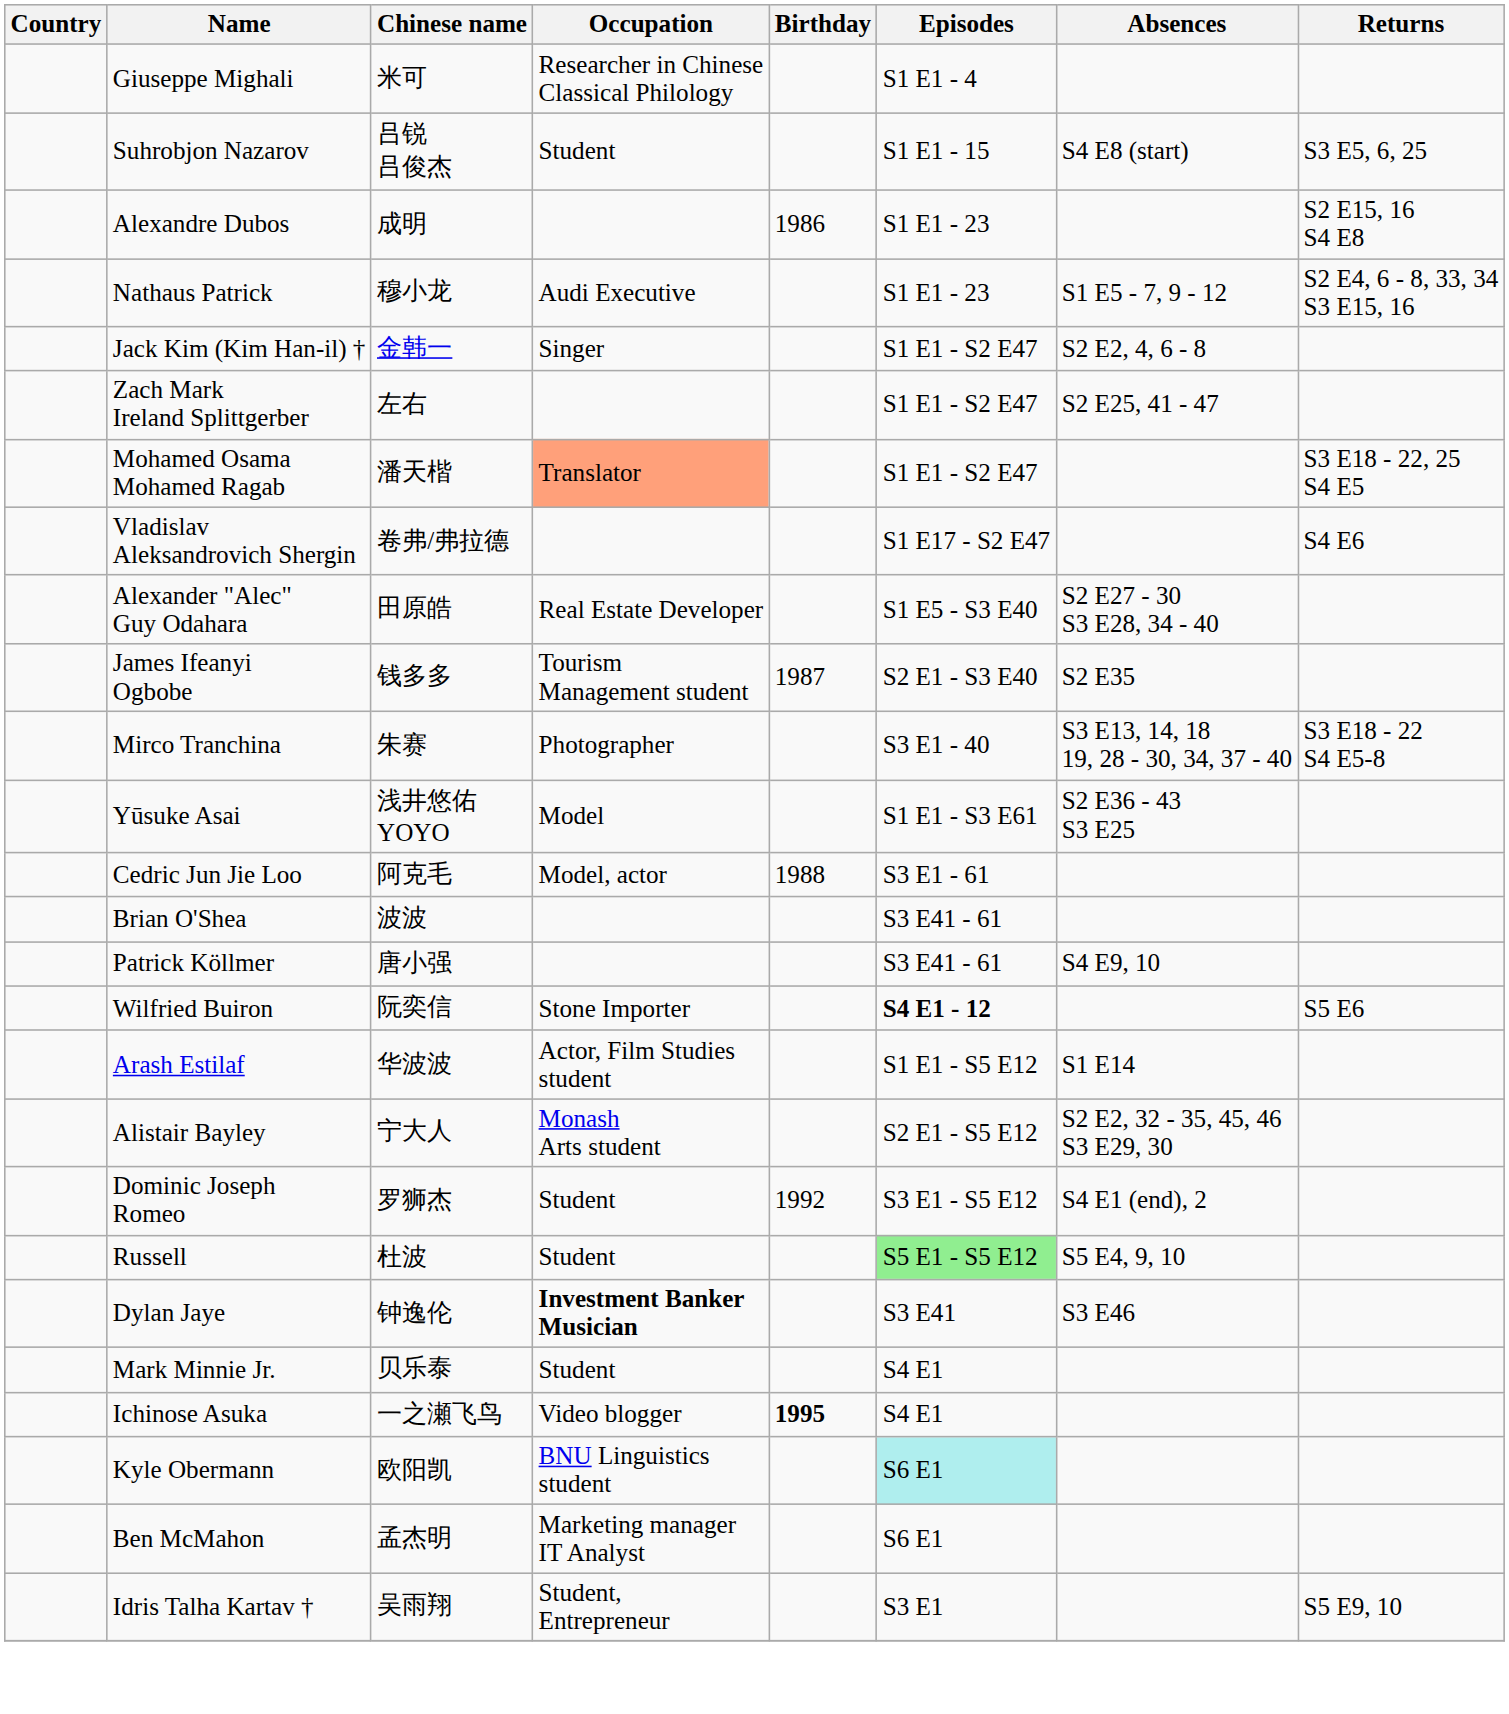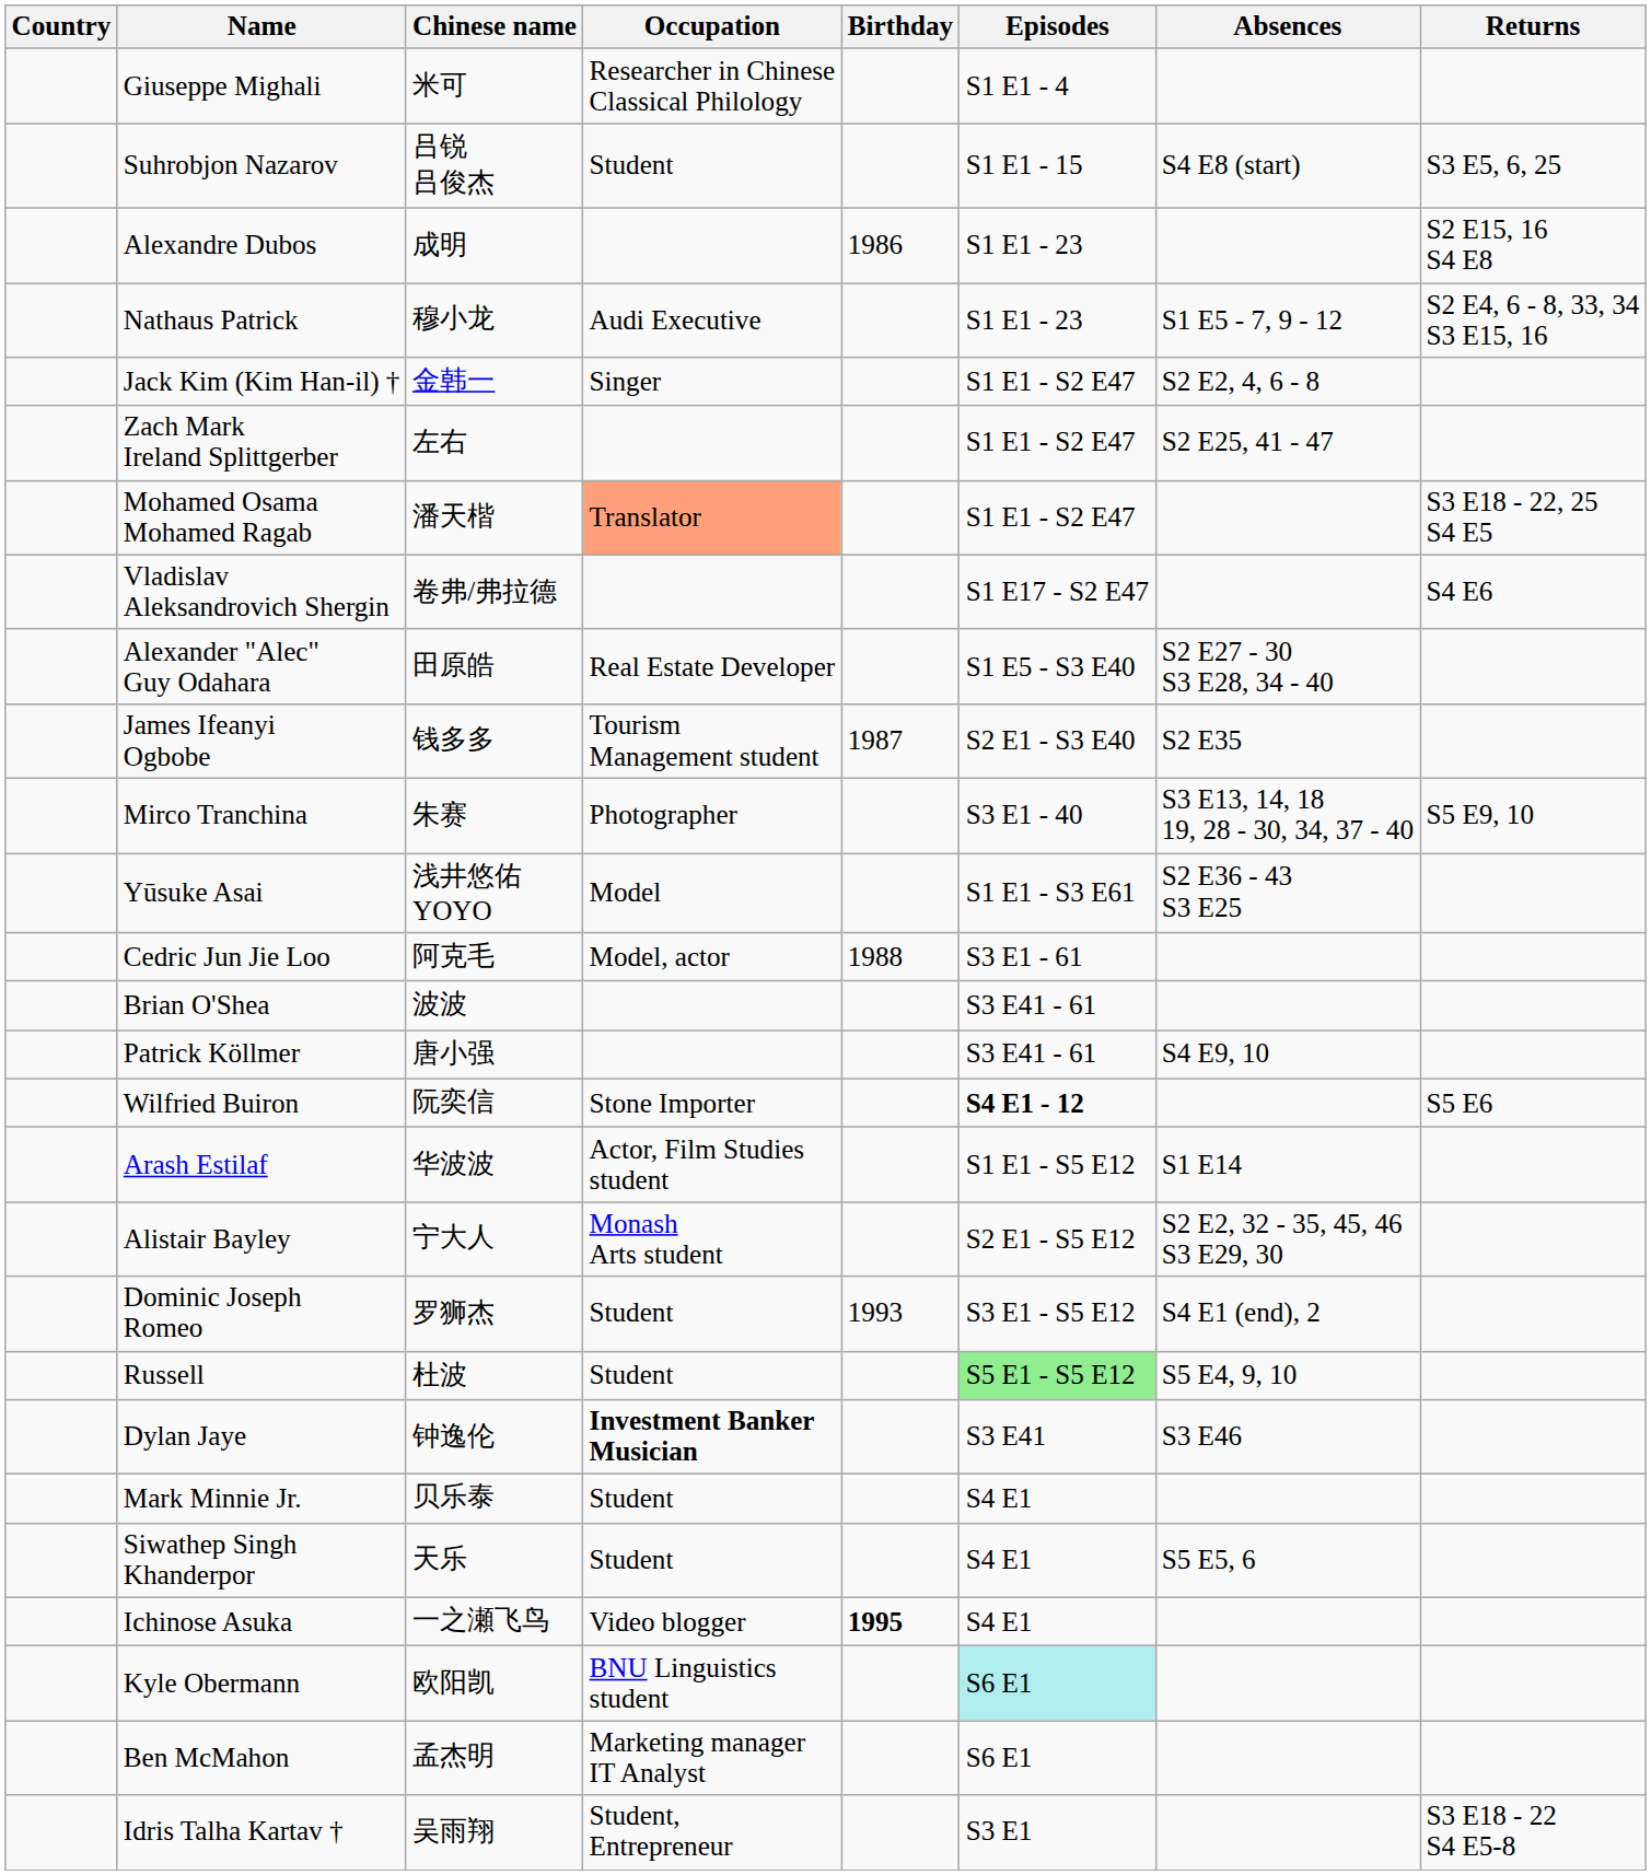Mirco Tranchina | Returns: S3 E18 - 22 S4 E5-8 -> S5 E9, 10
Dominic Joseph Romeo | Birthday: 1992 -> 1993
+ row: Siwathep Singh Khanderpor | 天乐 | Student | S4 E1 | S5 E5, 6
Idris Talha Kartav † | Returns: S5 E9, 10 -> S3 E18 - 22 S4 E5-8
